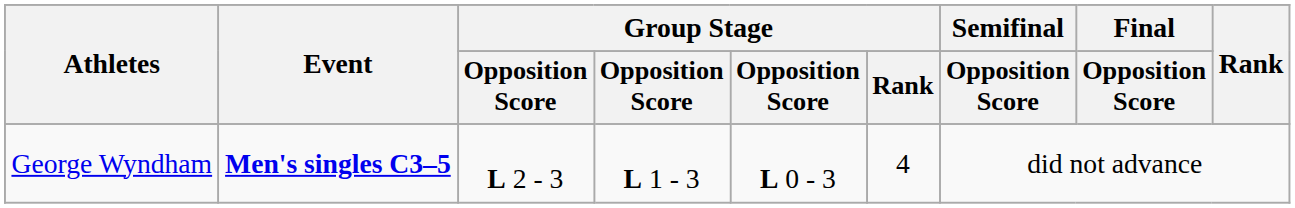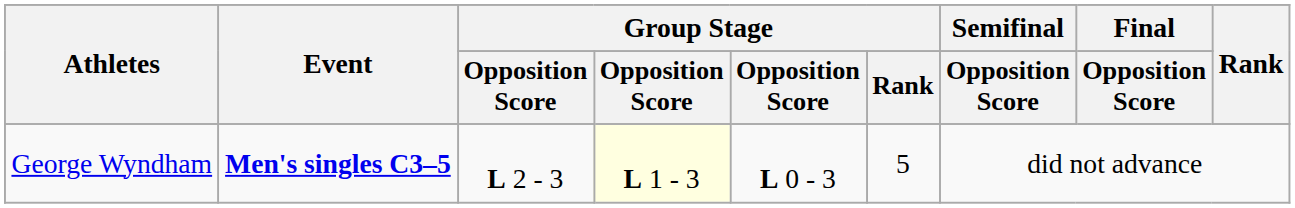George Wyndham | column 4: no background -> lightyellow background
George Wyndham | Group Stage / Rank: 4 -> 5
